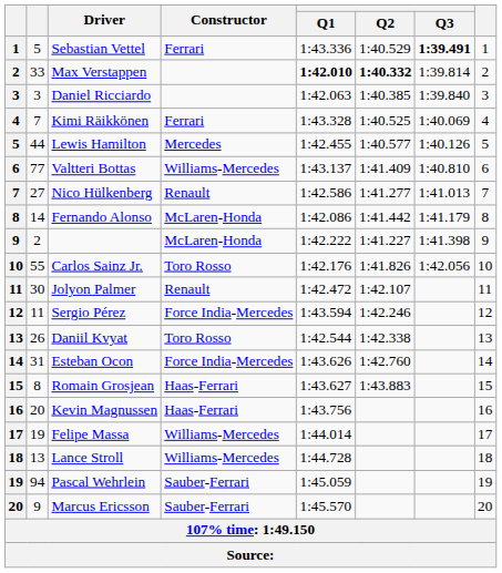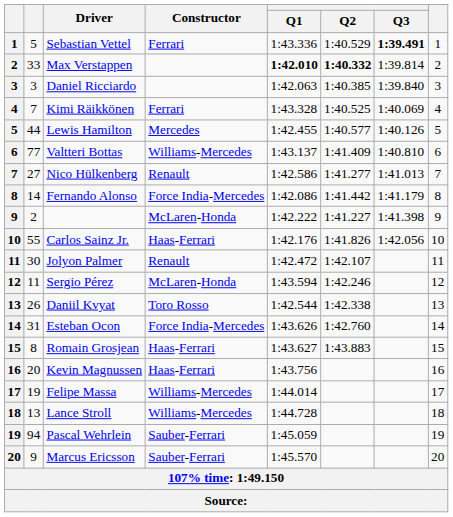Fernando Alonso | Constructor: McLaren-Honda -> Force India-Mercedes
Carlos Sainz Jr. | Constructor: Toro Rosso -> Haas-Ferrari
Sergio Pérez | Constructor: Force India-Mercedes -> McLaren-Honda
